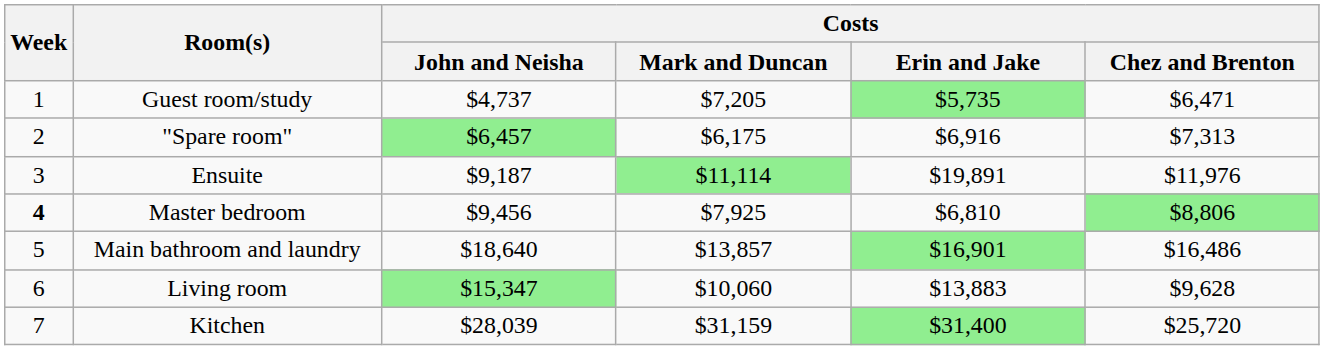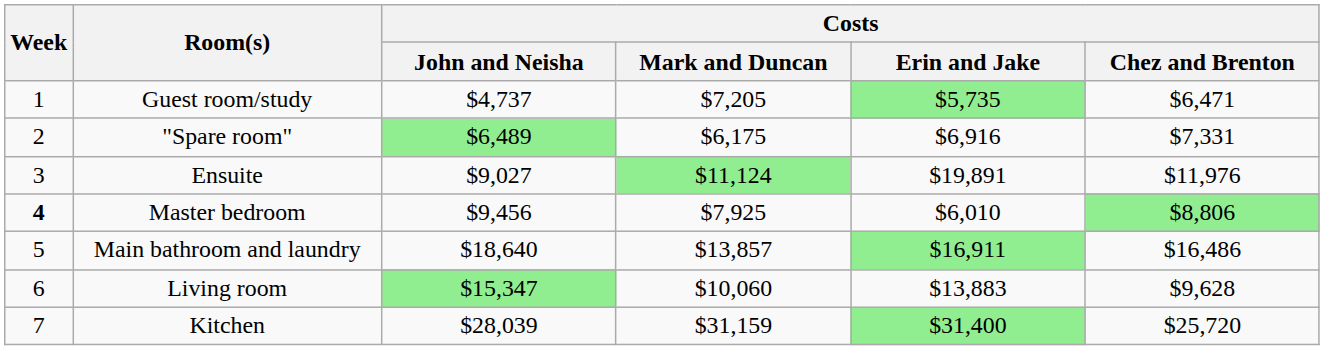"Spare room" | Costs / John and Neisha: $6,457 -> $6,489
"Spare room" | Costs / Chez and Brenton: $7,313 -> $7,331
Ensuite | Costs / John and Neisha: $9,187 -> $9,027
Ensuite | Costs / Mark and Duncan: $11,114 -> $11,124
Master bedroom | Costs / Erin and Jake: $6,810 -> $6,010
Main bathroom and laundry | Costs / Erin and Jake: $16,901 -> $16,911
